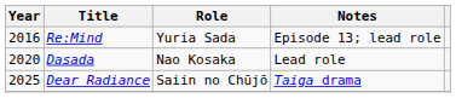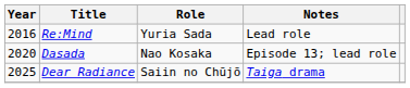Re:Mind | Notes: Episode 13; lead role -> Lead role
Dasada | Notes: Lead role -> Episode 13; lead role
